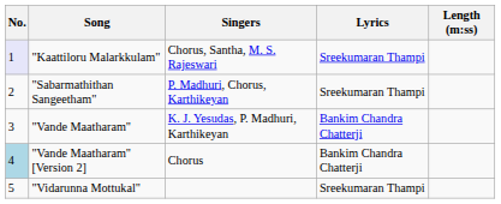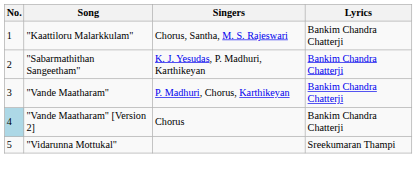- column: Length (m:ss)
"Kaattiloru Malarkkulam" | No.: lavender background -> no background
"Kaattiloru Malarkkulam" | Lyrics: Sreekumaran Thampi -> Bankim Chandra Chatterji
"Sabarmathithan Sangeetham" | Singers: P. Madhuri, Chorus, Karthikeyan -> K. J. Yesudas, P. Madhuri, Karthikeyan
"Sabarmathithan Sangeetham" | Lyrics: Sreekumaran Thampi -> Bankim Chandra Chatterji
"Vande Maatharam" | Singers: K. J. Yesudas, P. Madhuri, Karthikeyan -> P. Madhuri, Chorus, Karthikeyan
